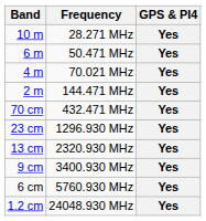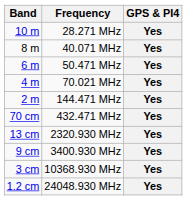+ row: 8 m | 40.071 MHz | Yes
- row: 23 cm | 1296.930 MHz | Yes
- row: 6 cm | 5760.930 MHz | Yes
+ row: 3 cm | 10368.930 MHz | Yes
